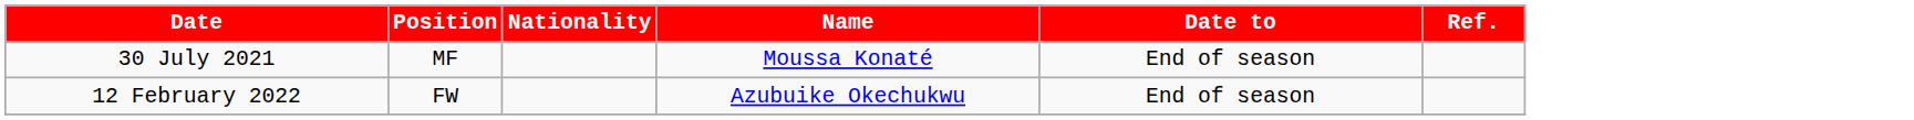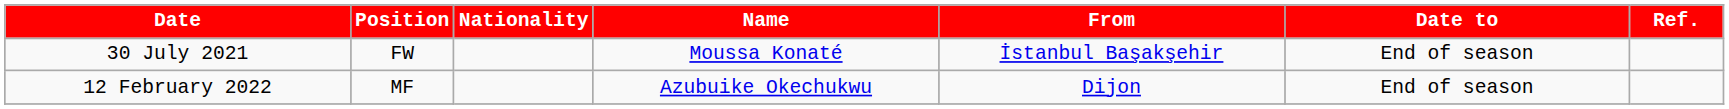+ column: From | İstanbul Başakşehir | Dijon
30 July 2021 | Position: MF -> FW
12 February 2022 | Position: FW -> MF
